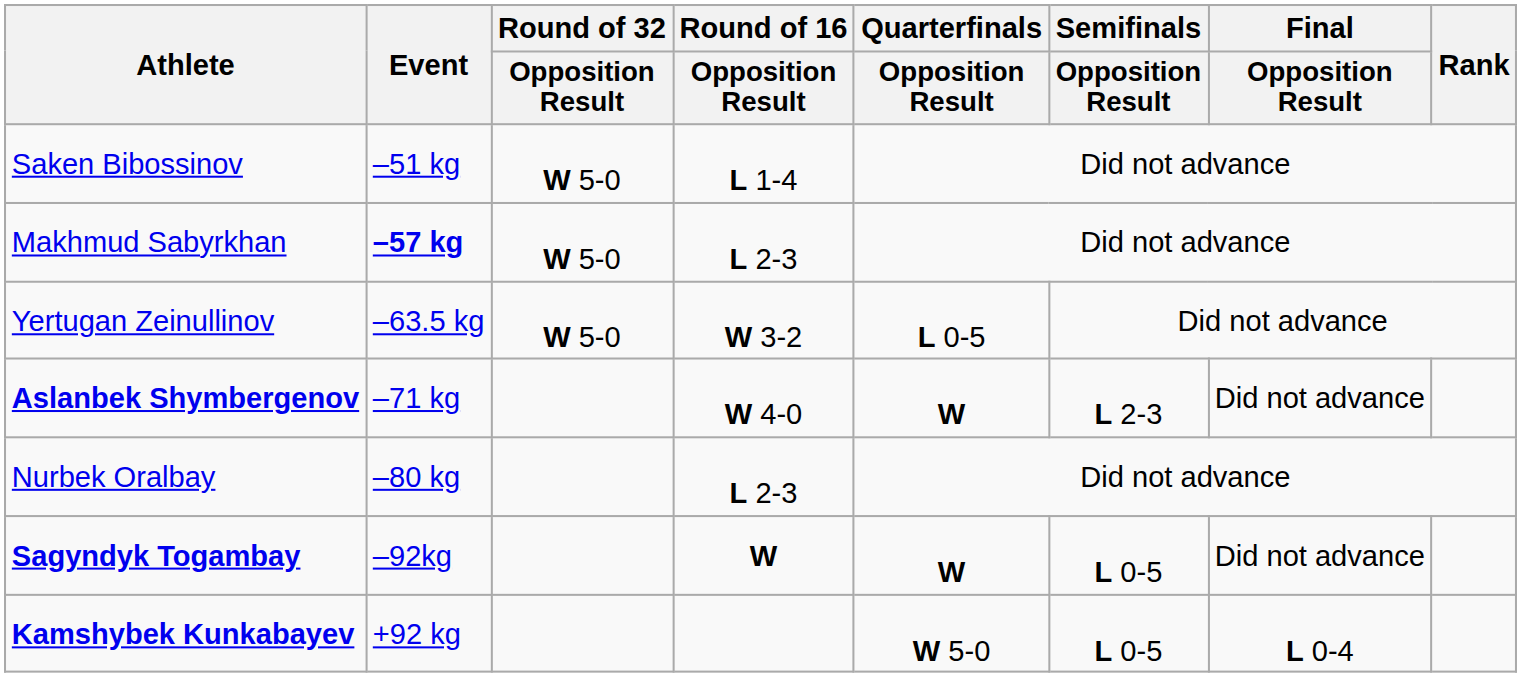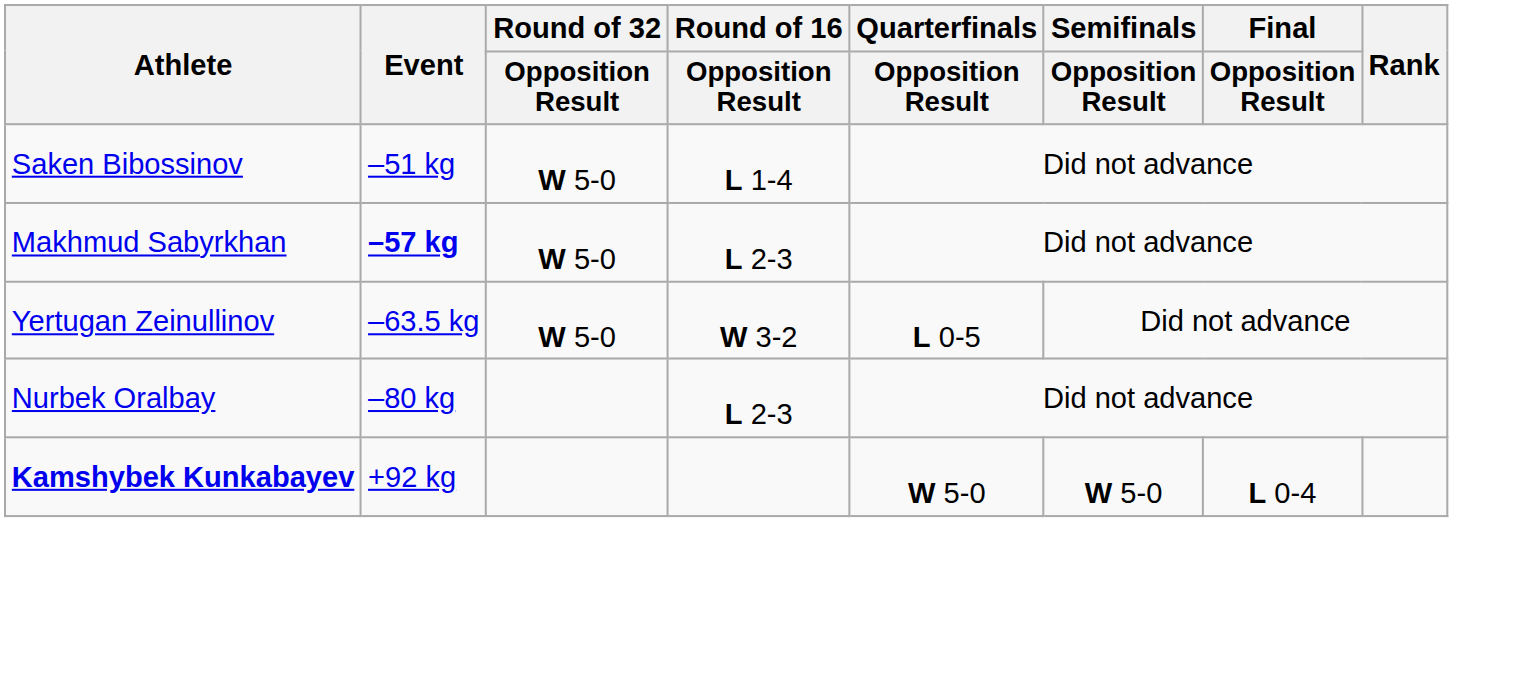- row: Aslanbek Shymbergenov | –71 kg | W 4-0 | W | L 2-3 | Did not advance
- row: Sagyndyk Togambay | –92kg | W | W | L 0-5 | Did not advance
Kamshybek Kunkabayev | Semifinals / Opposition Result: L 0-5 -> W 5-0
